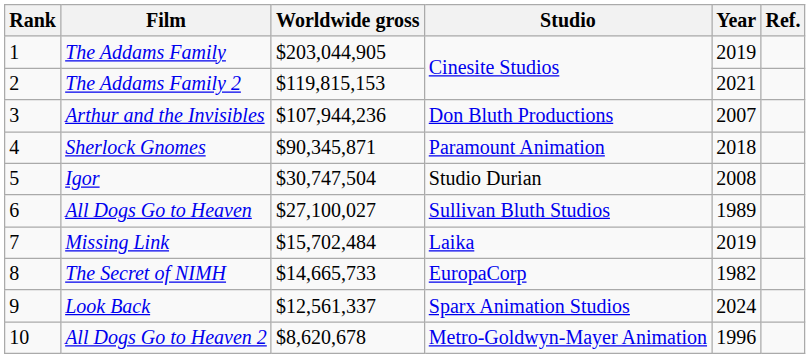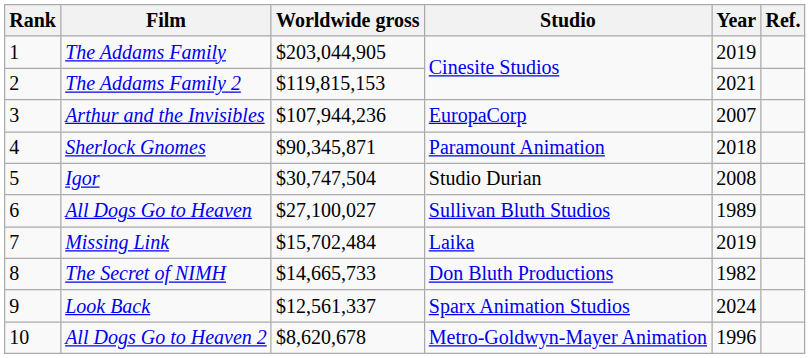Arthur and the Invisibles | Studio: Don Bluth Productions -> EuropaCorp
The Secret of NIMH | Studio: EuropaCorp -> Don Bluth Productions
